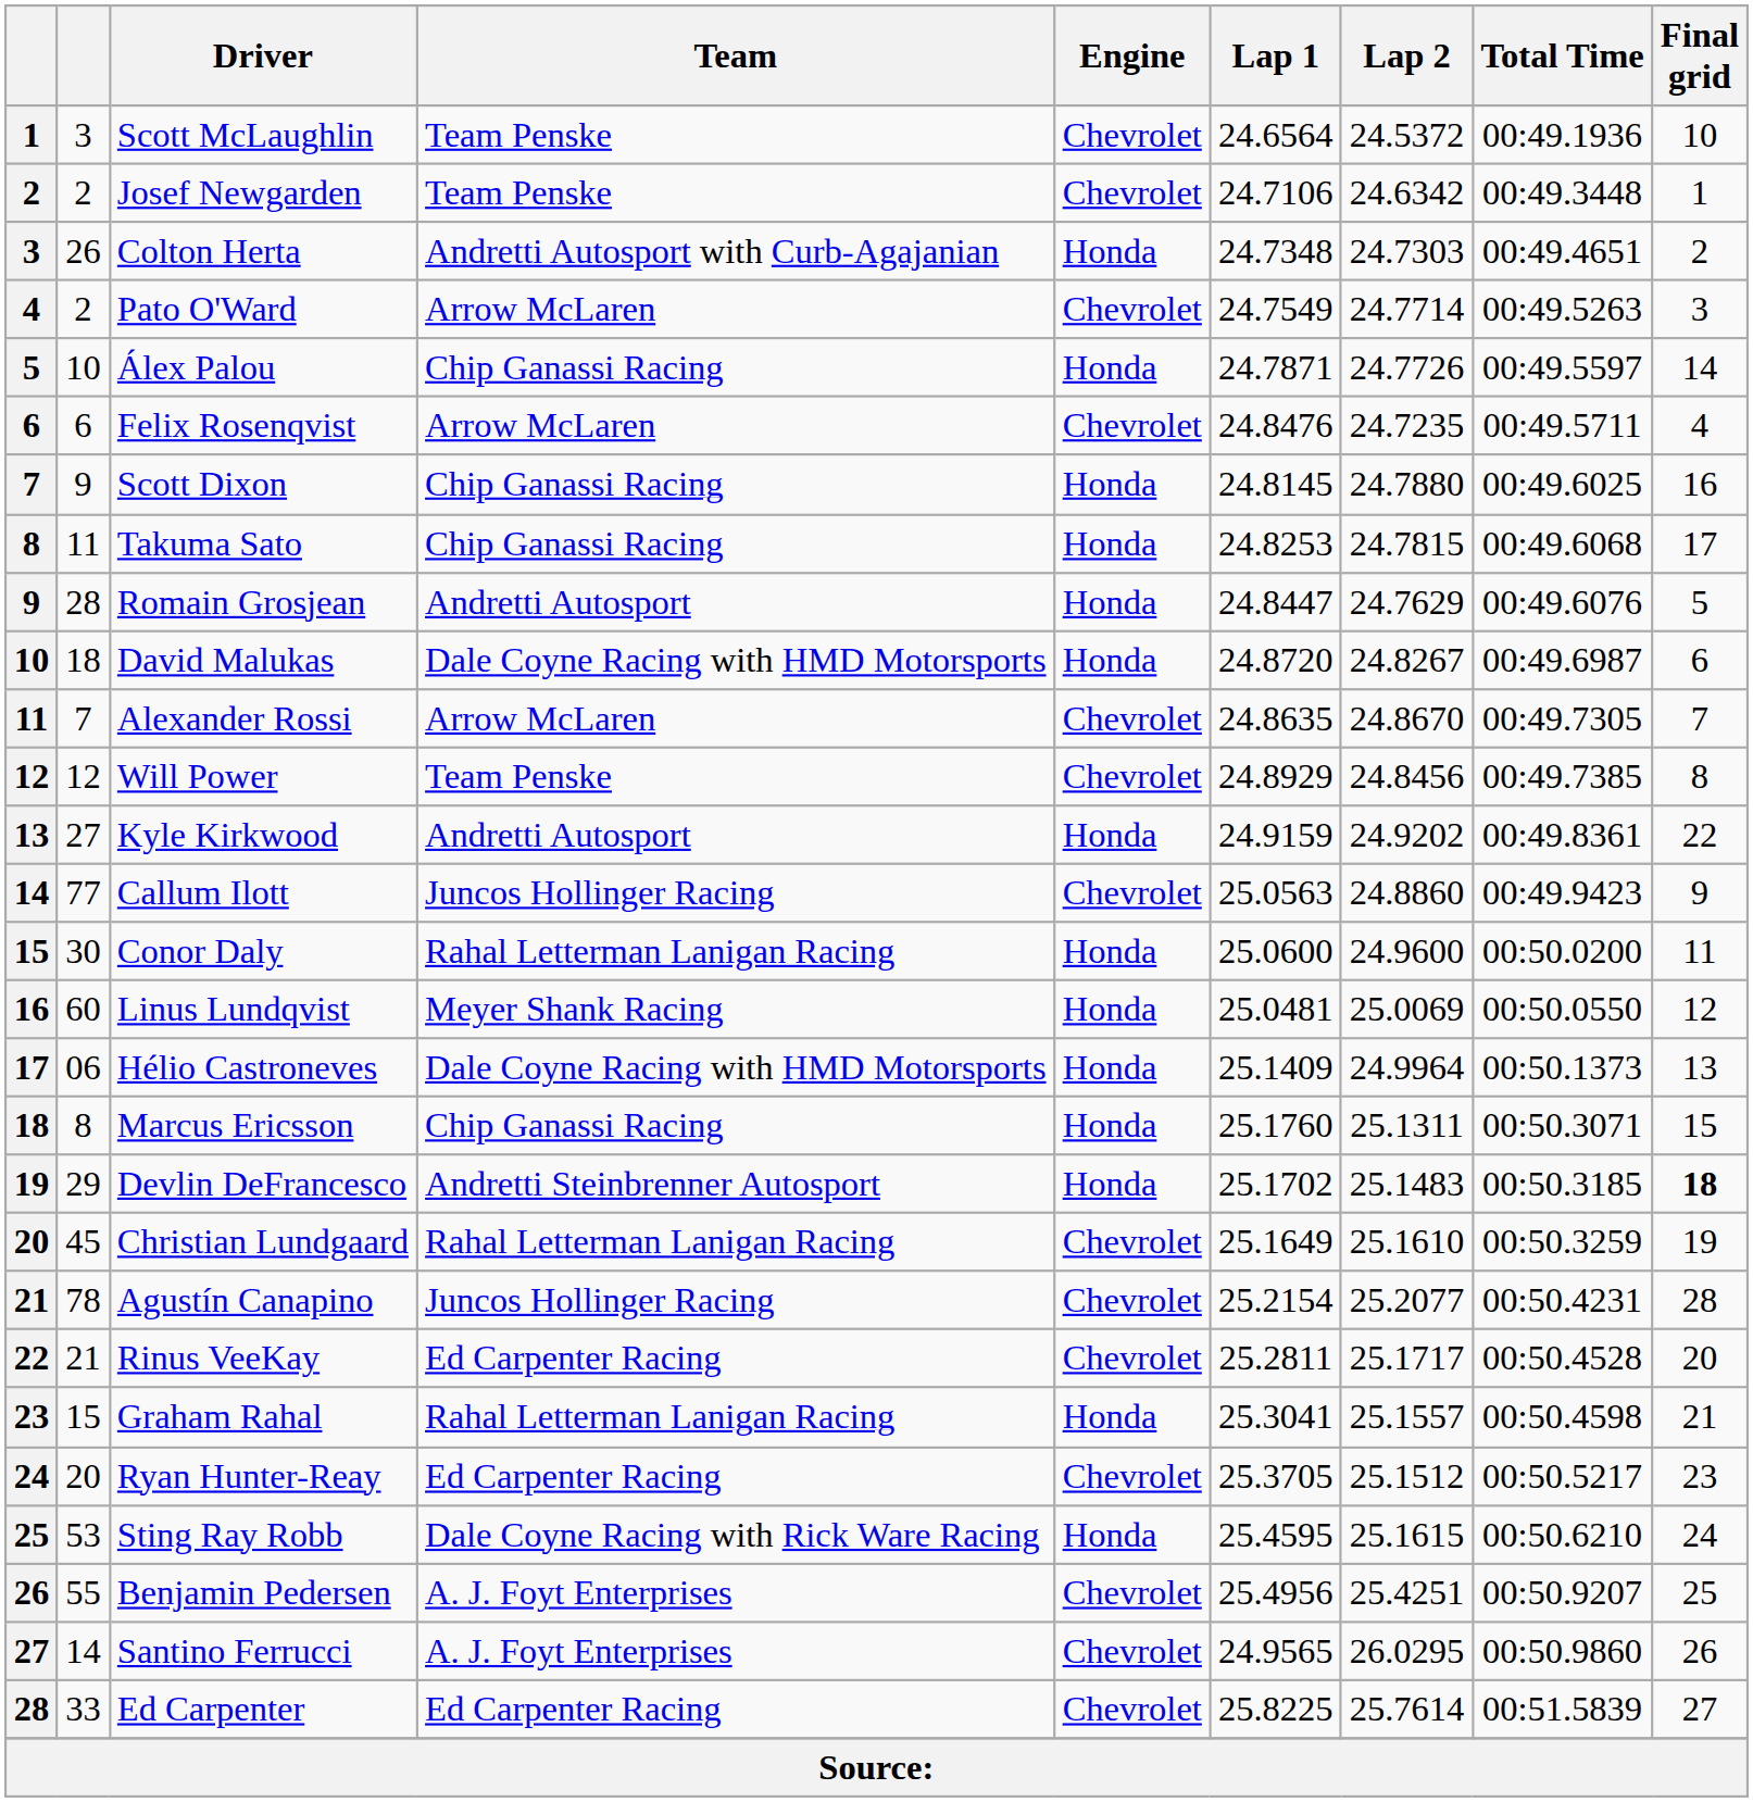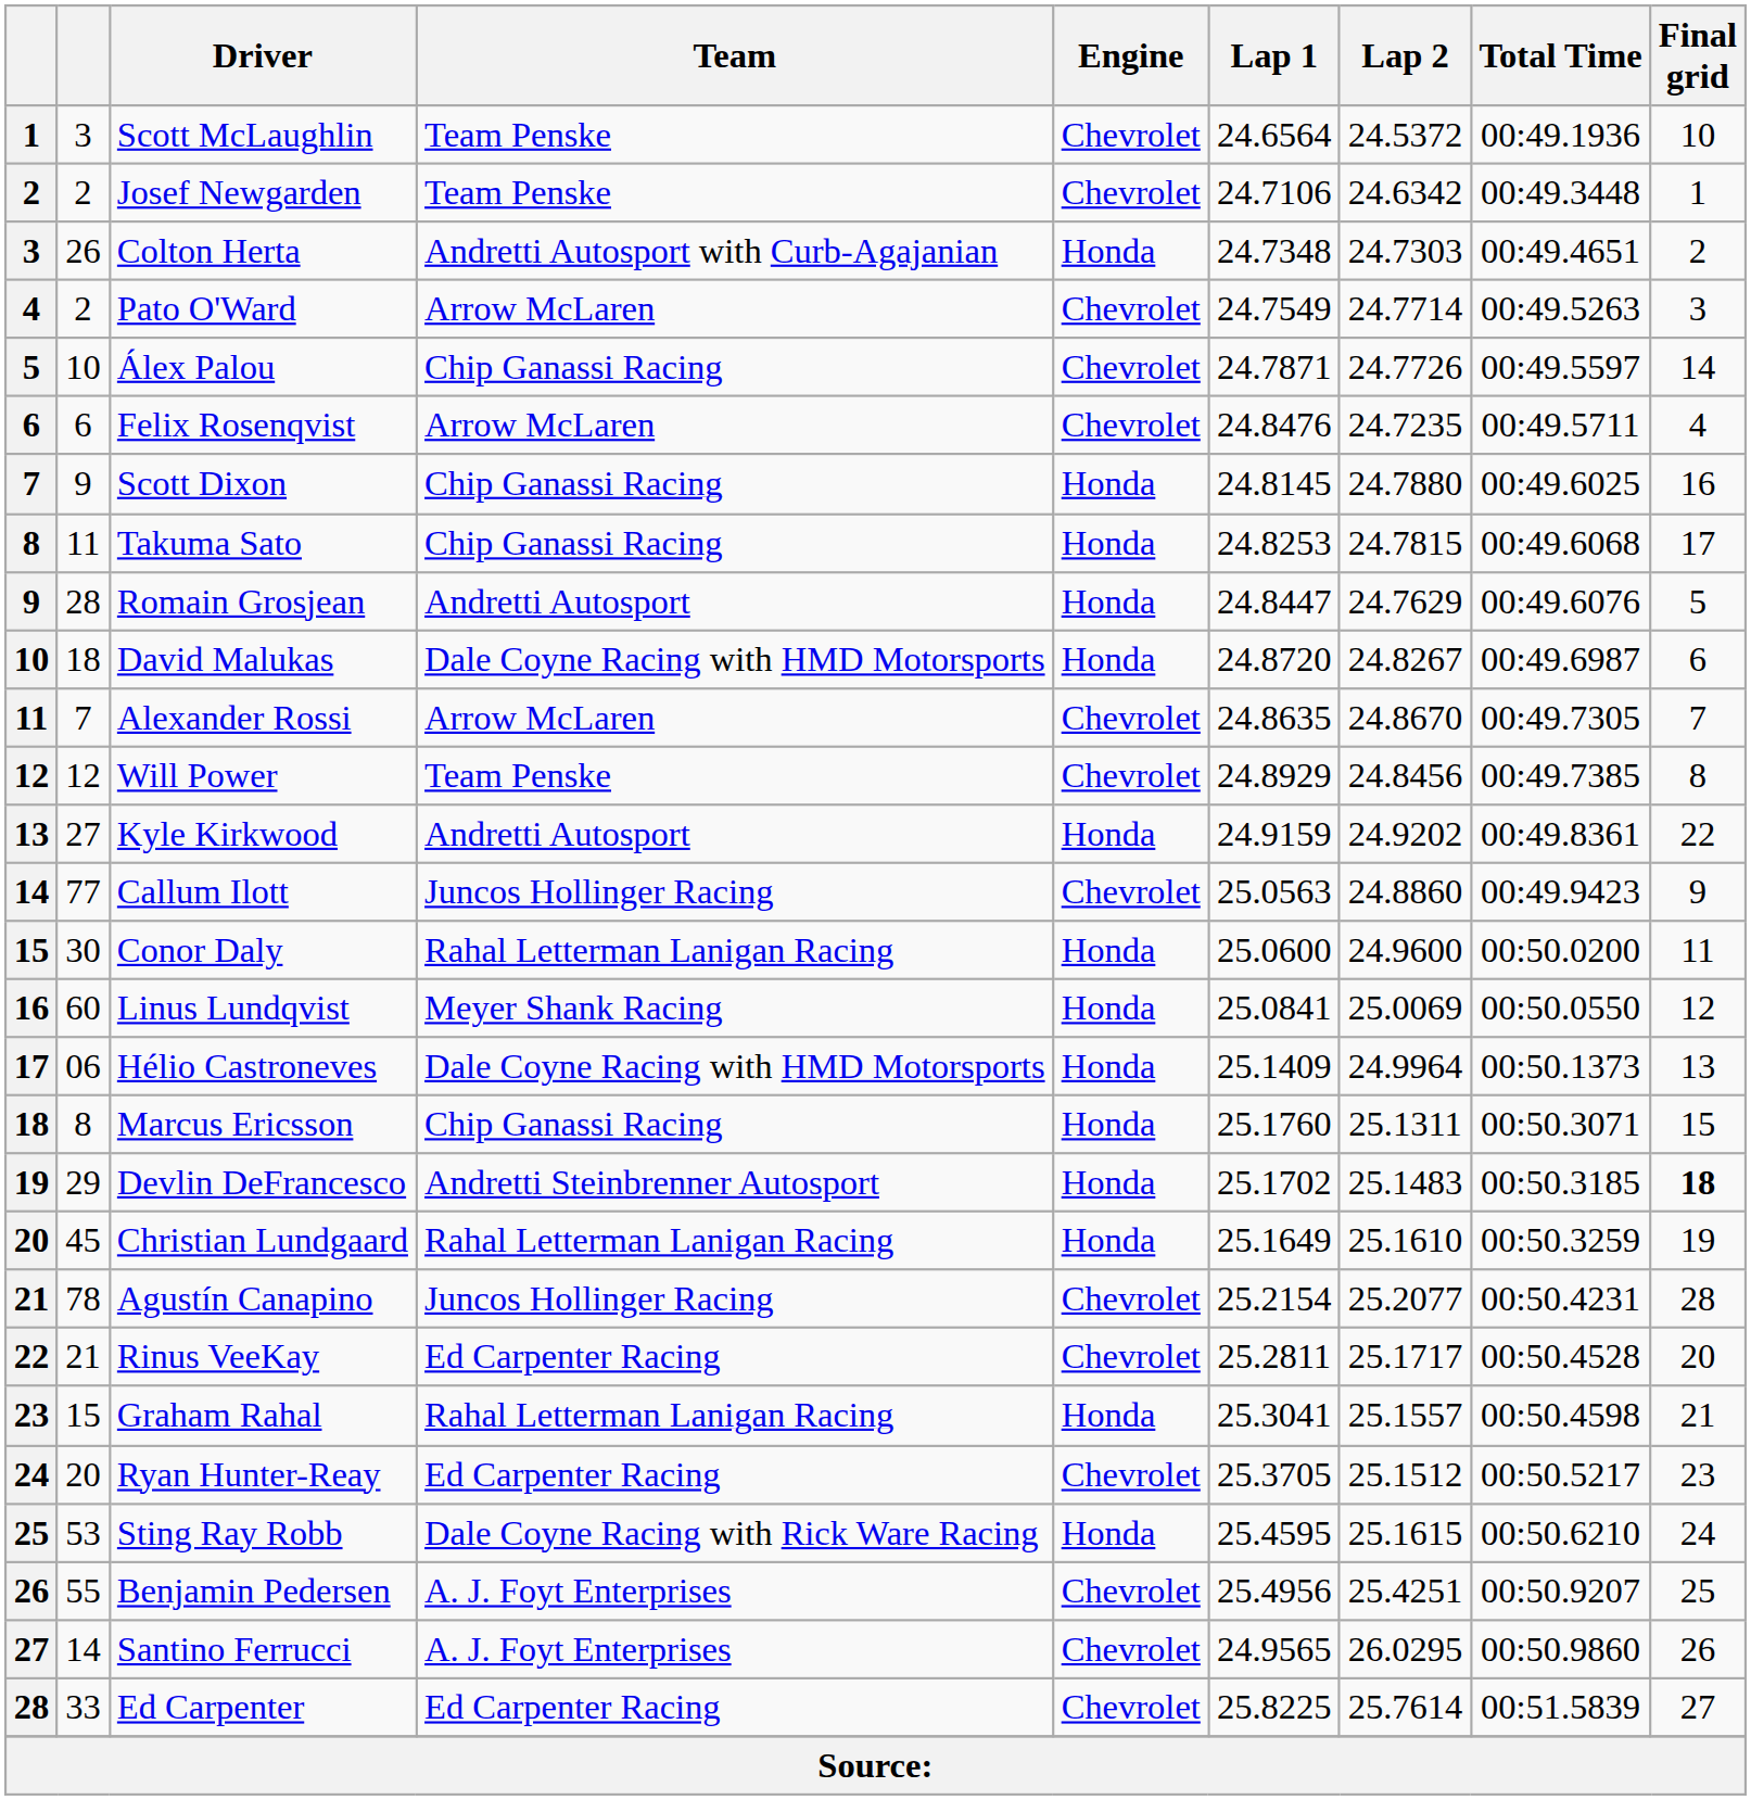Álex Palou | Engine: Honda -> Chevrolet
Linus Lundqvist | Lap 1: 25.0481 -> 25.0841
Christian Lundgaard | Engine: Chevrolet -> Honda
